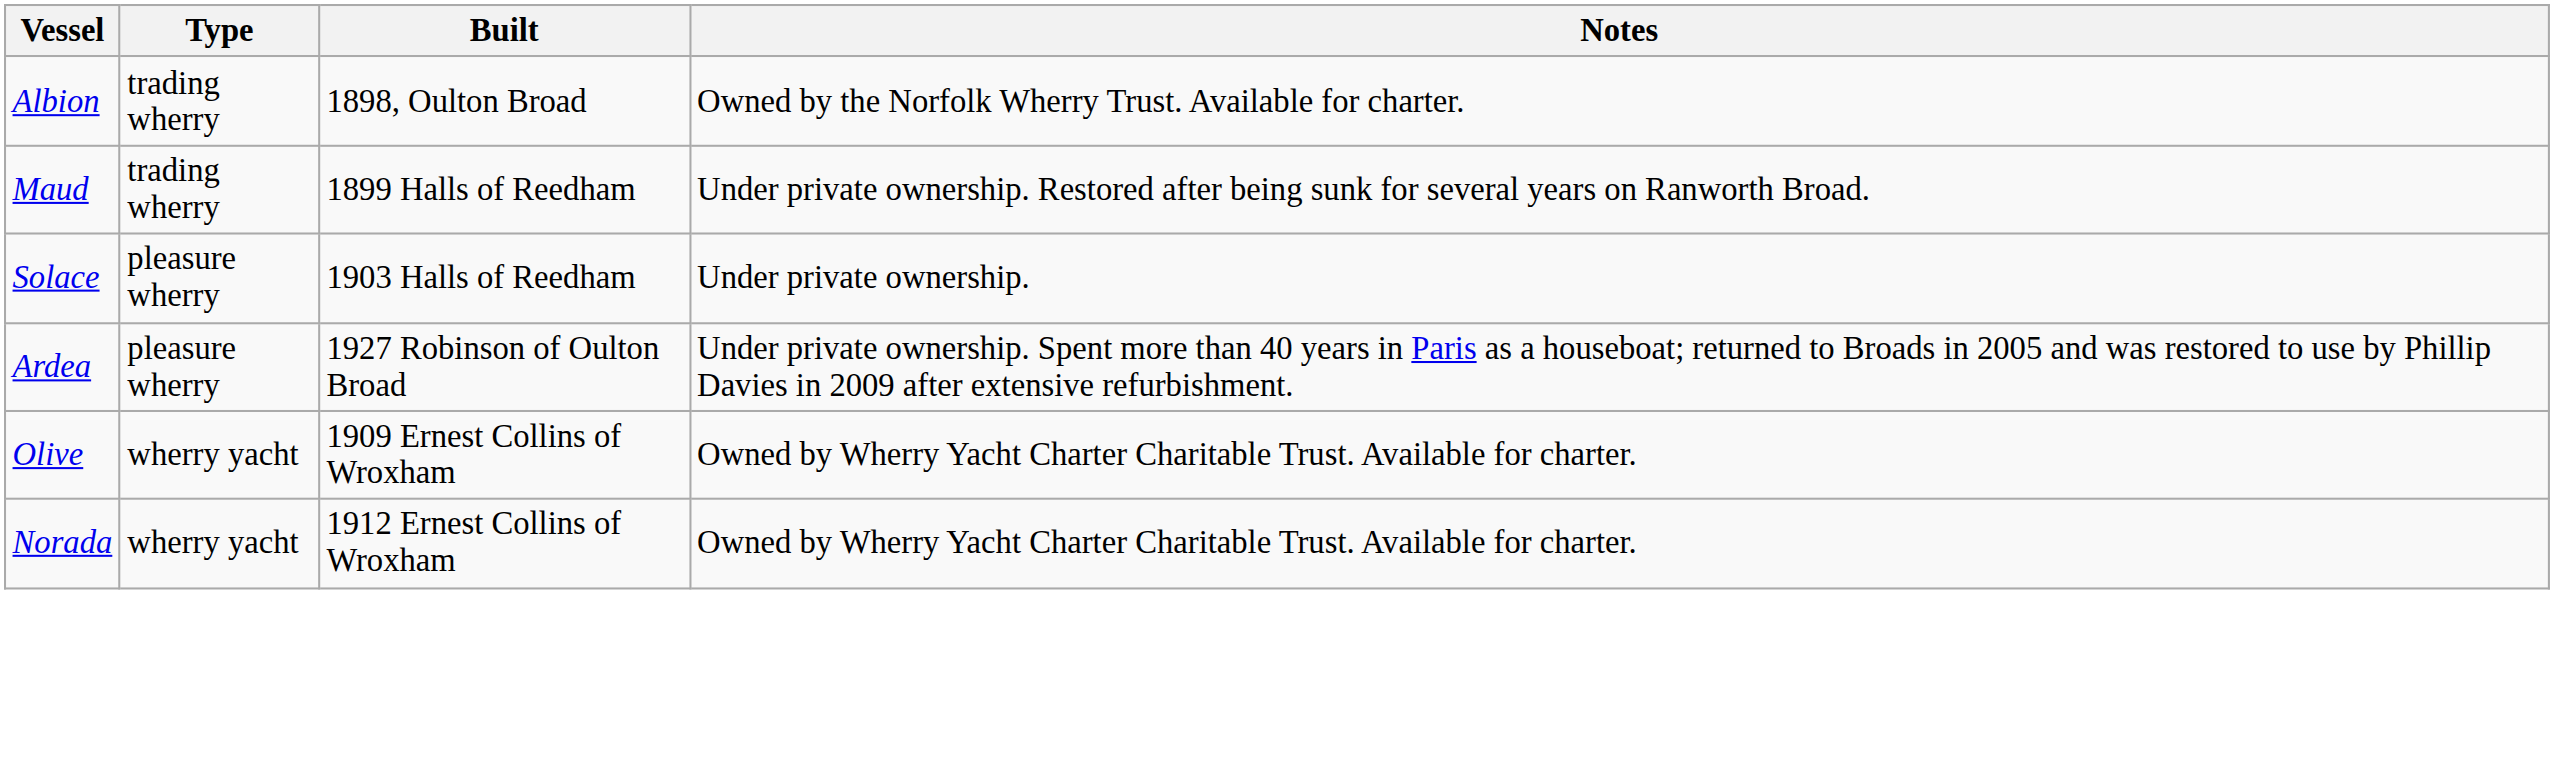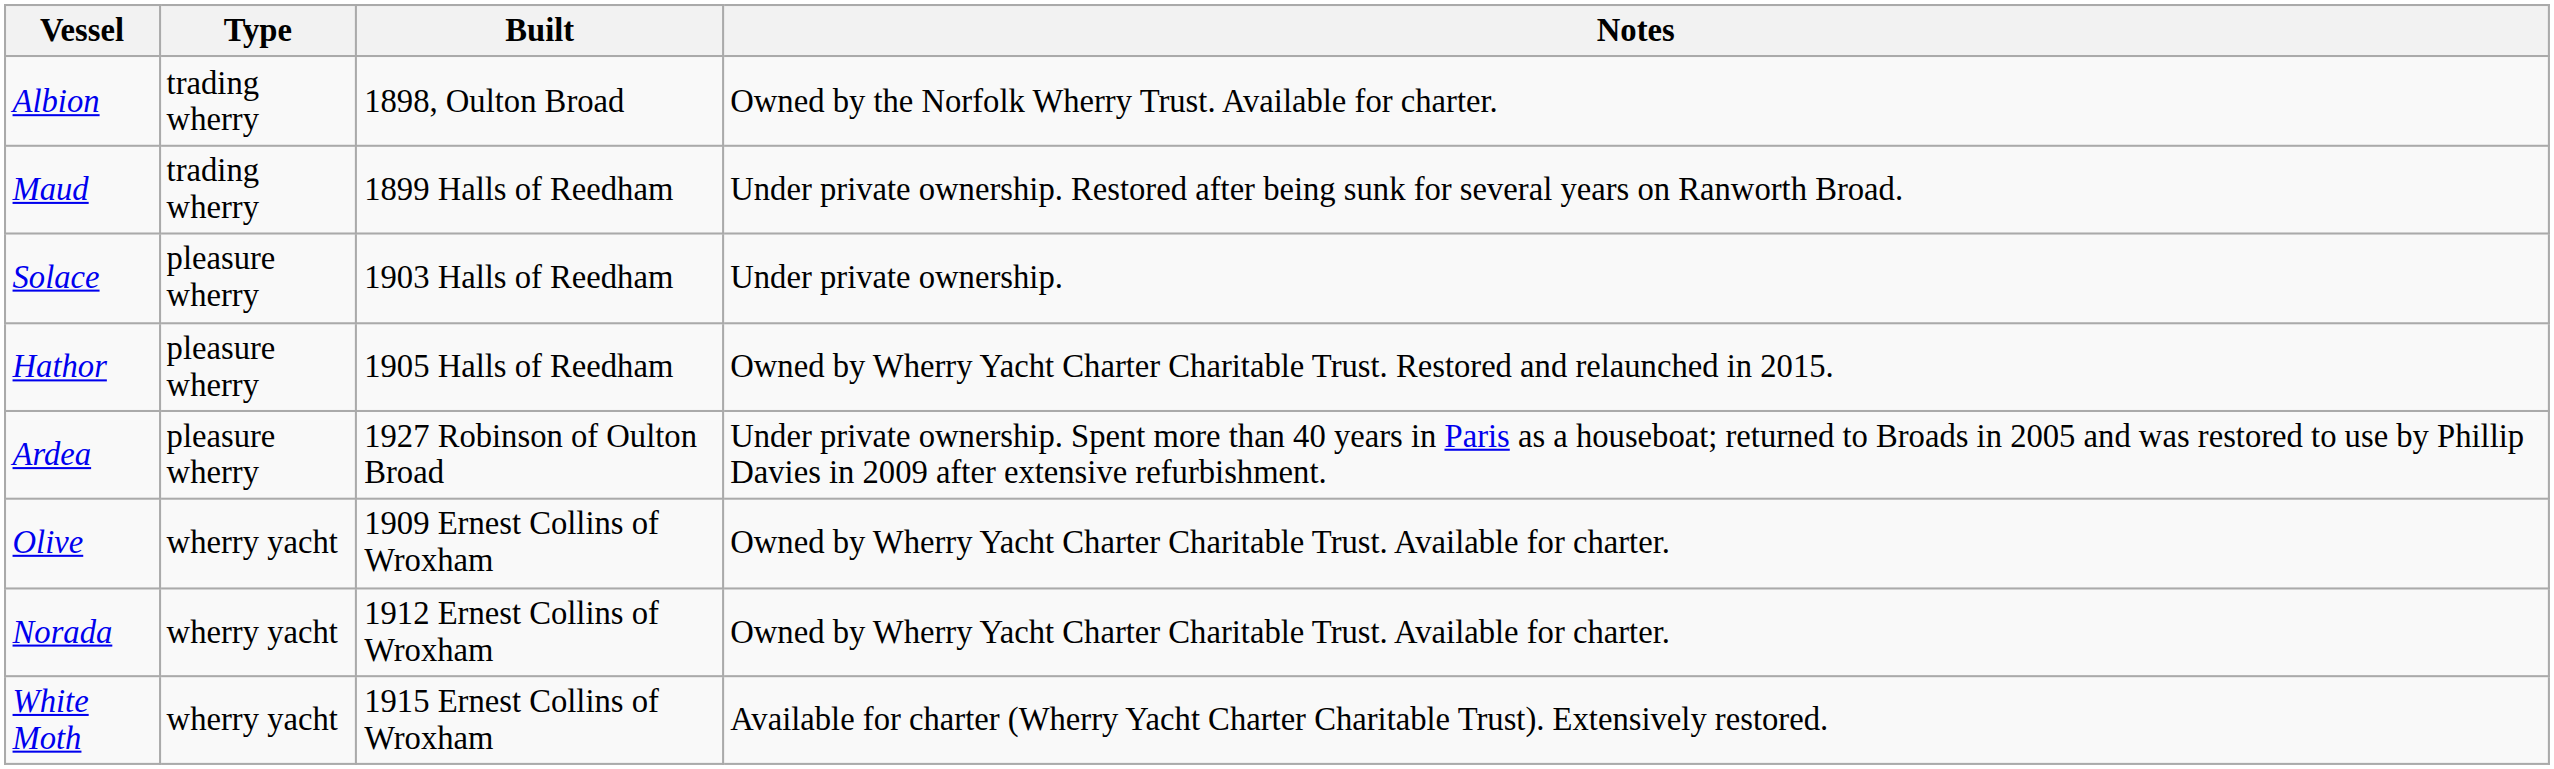+ row: Hathor | pleasure wherry | 1905 Halls of Reedham | Owned by Wherry Yacht Charter Charitable Trust. Restored and relaunched in 2015.
+ row: White Moth | wherry yacht | 1915 Ernest Collins of Wroxham | Available for charter (Wherry Yacht Charter Charitable Trust). Extensively restored.
